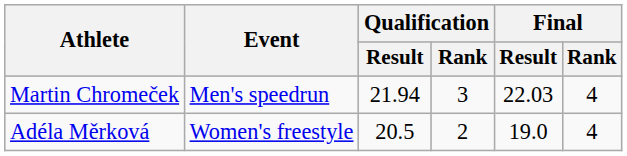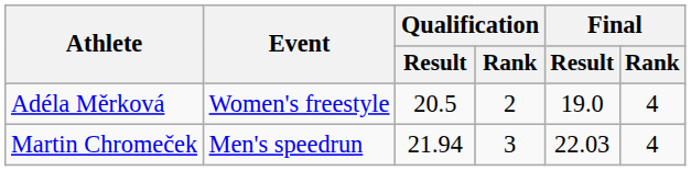rows swapped: Adéla Měrková <-> Martin Chromeček
